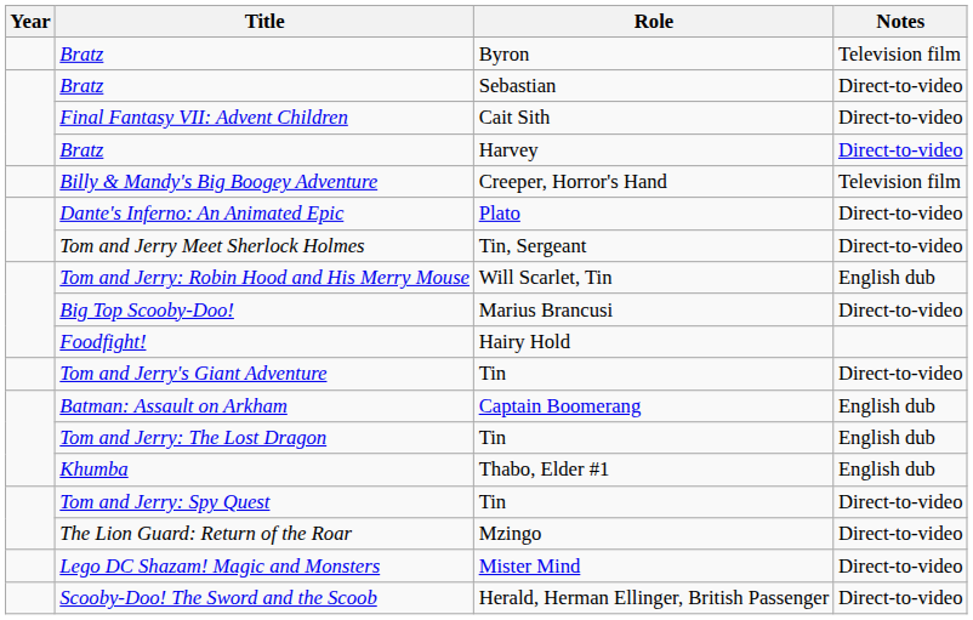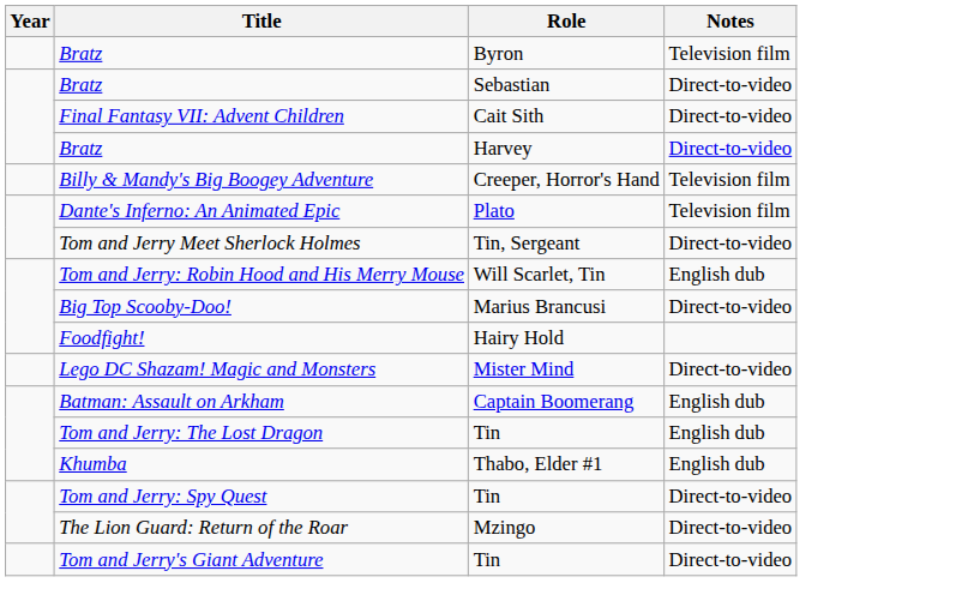Dante's Inferno: An Animated Epic | Notes: Direct-to-video -> Television film
rows swapped: Tom and Jerry's Giant Adventure <-> Lego DC Shazam! Magic and Monsters
- row: Scooby-Doo! The Sword and the Scoob | Herald, Herman Ellinger, British Passenger | Direct-to-video
